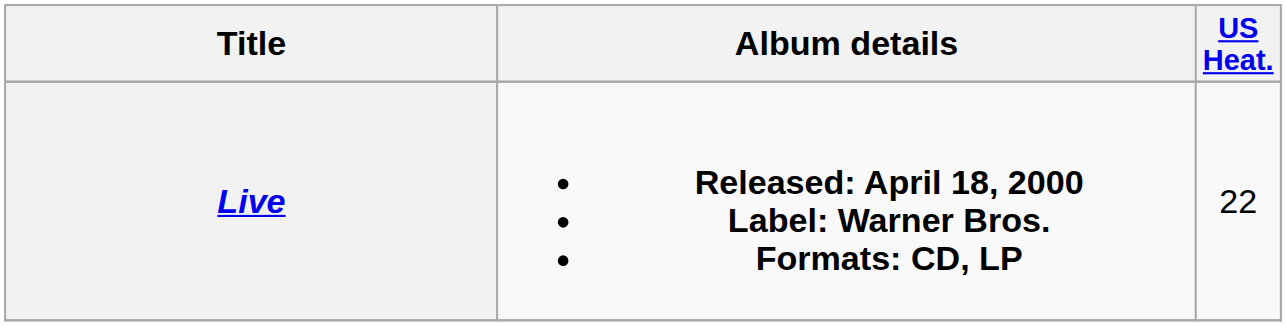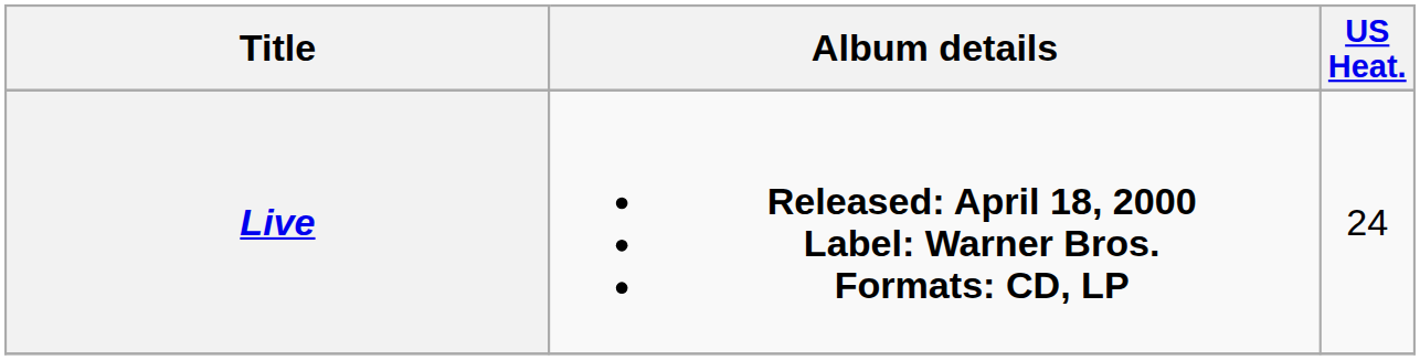Live | US Heat.: 22 -> 24
